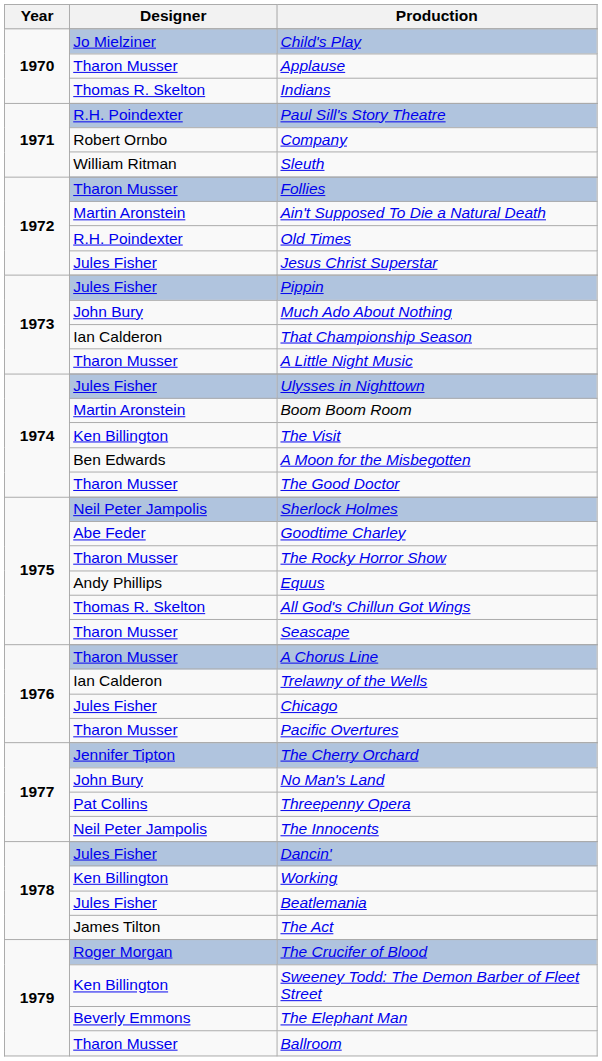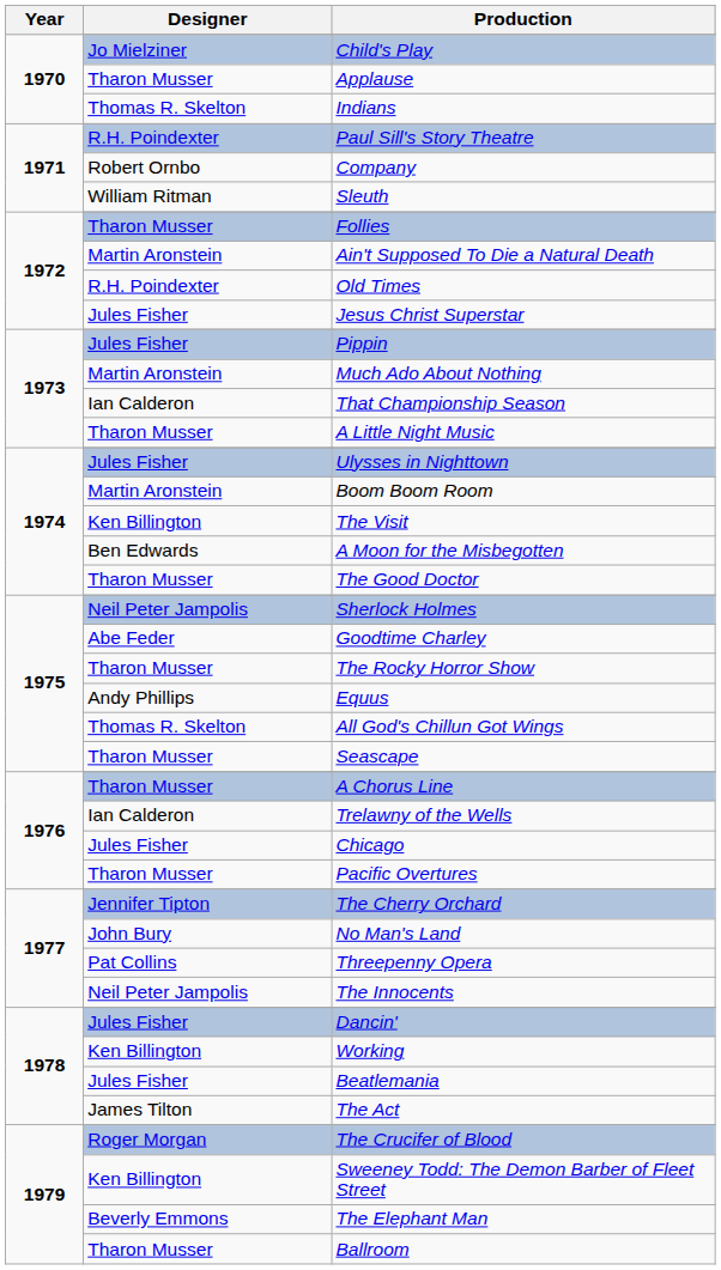Much Ado About Nothing | Designer: John Bury -> Martin Aronstein
